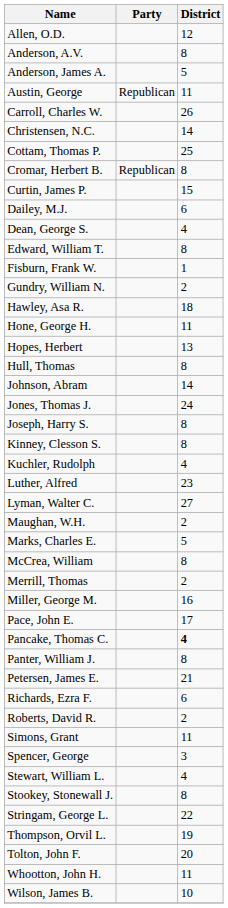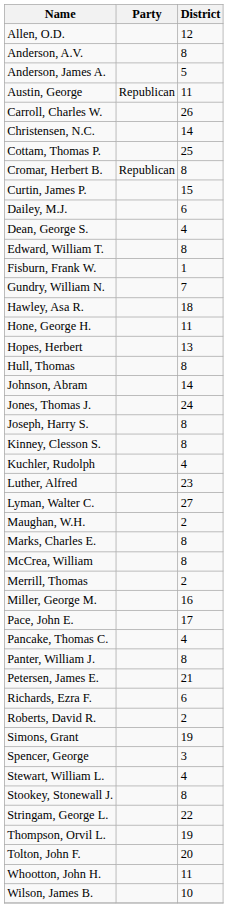Gundry, William N. | District: 2 -> 7
Marks, Charles E. | District: 5 -> 8
Pancake, Thomas C. | District: bold -> normal
Simons, Grant | District: 11 -> 19
